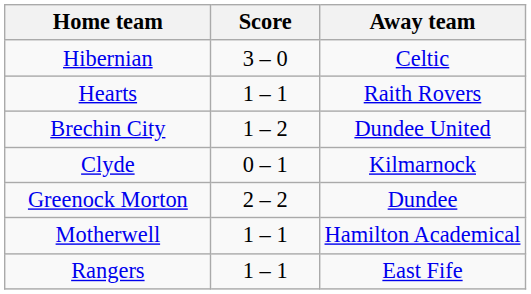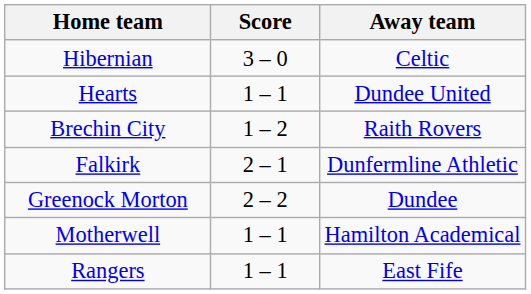Hearts | Away team: Raith Rovers -> Dundee United
Brechin City | Away team: Dundee United -> Raith Rovers
- row: Clyde | 0 – 1 | Kilmarnock
+ row: Falkirk | 2 – 1 | Dunfermline Athletic
